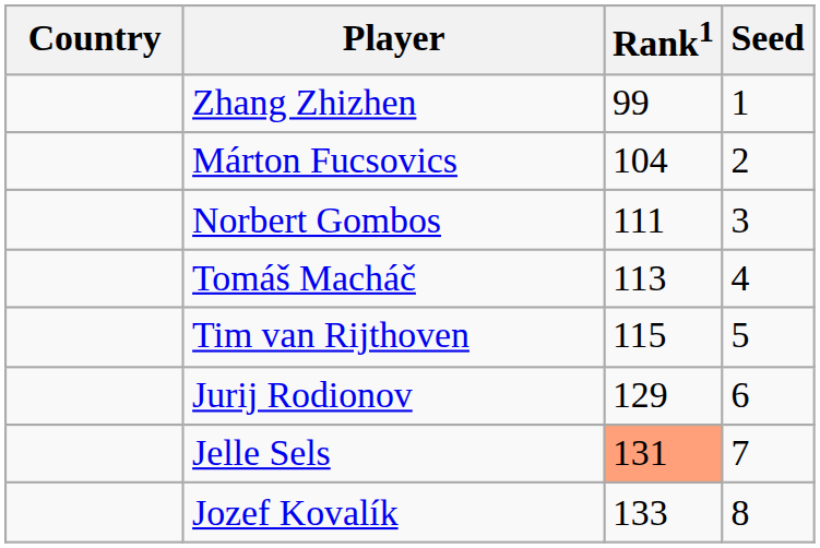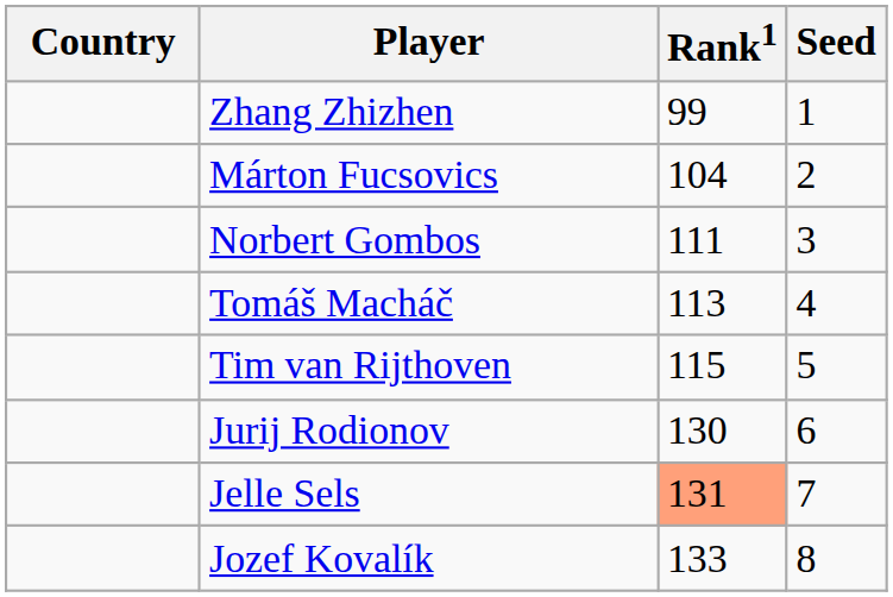Jurij Rodionov | Rank1: 129 -> 130
